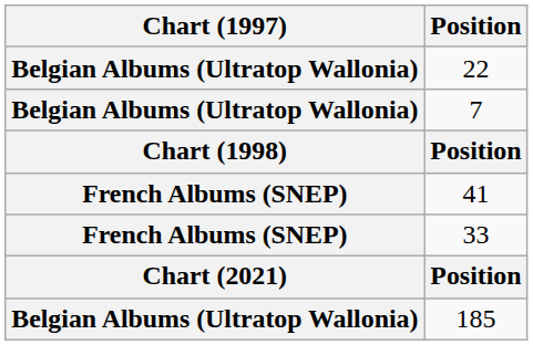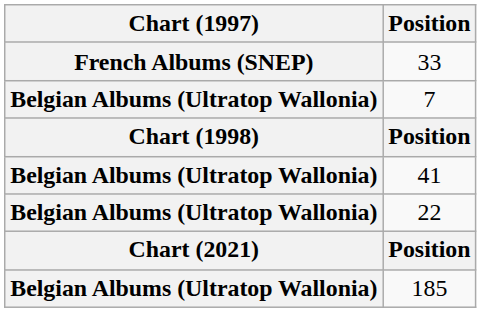rows swapped: 22 <-> 33
41 | Chart (1997): French Albums (SNEP) -> Belgian Albums (Ultratop Wallonia)
